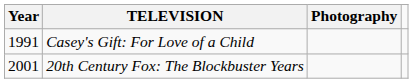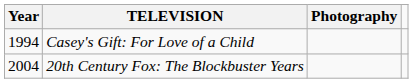Casey's Gift: For Love of a Child | Year: 1991 -> 1994
20th Century Fox: The Blockbuster Years | Year: 2001 -> 2004
